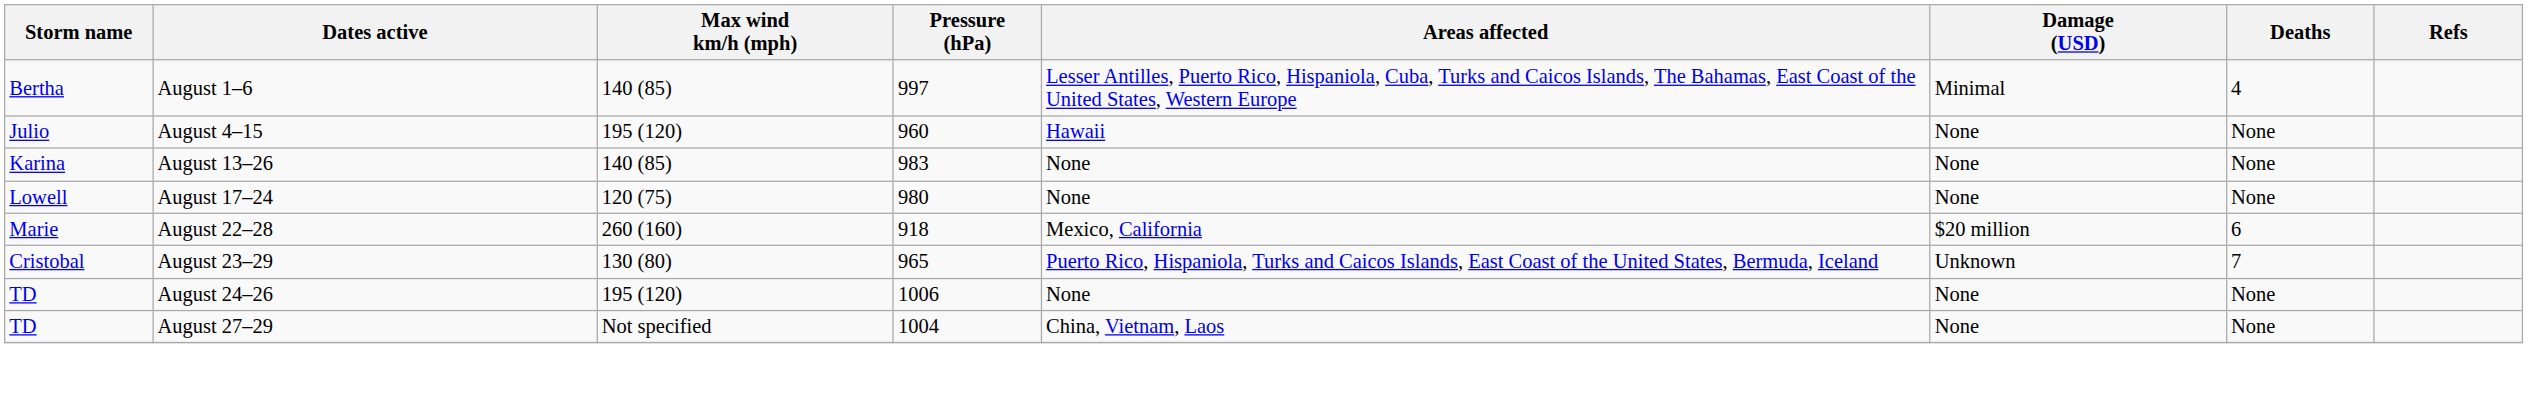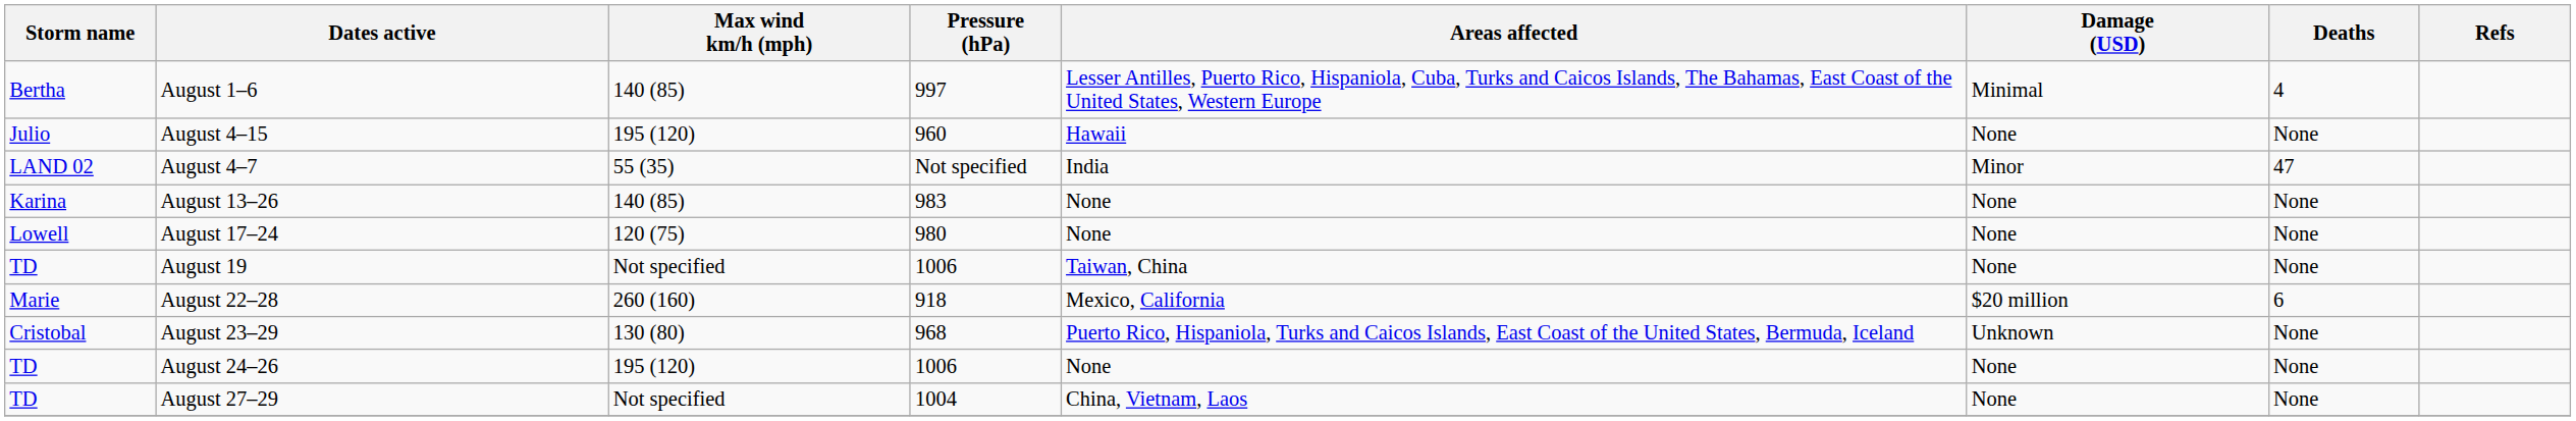+ row: LAND 02 | August 4–7 | 55 (35) | Not specified | India | Minor | 47
+ row: TD | August 19 | Not specified | 1006 | Taiwan, China | None | None
August 23–29 | Pressure (hPa): 965 -> 968
August 23–29 | Deaths: 7 -> None
